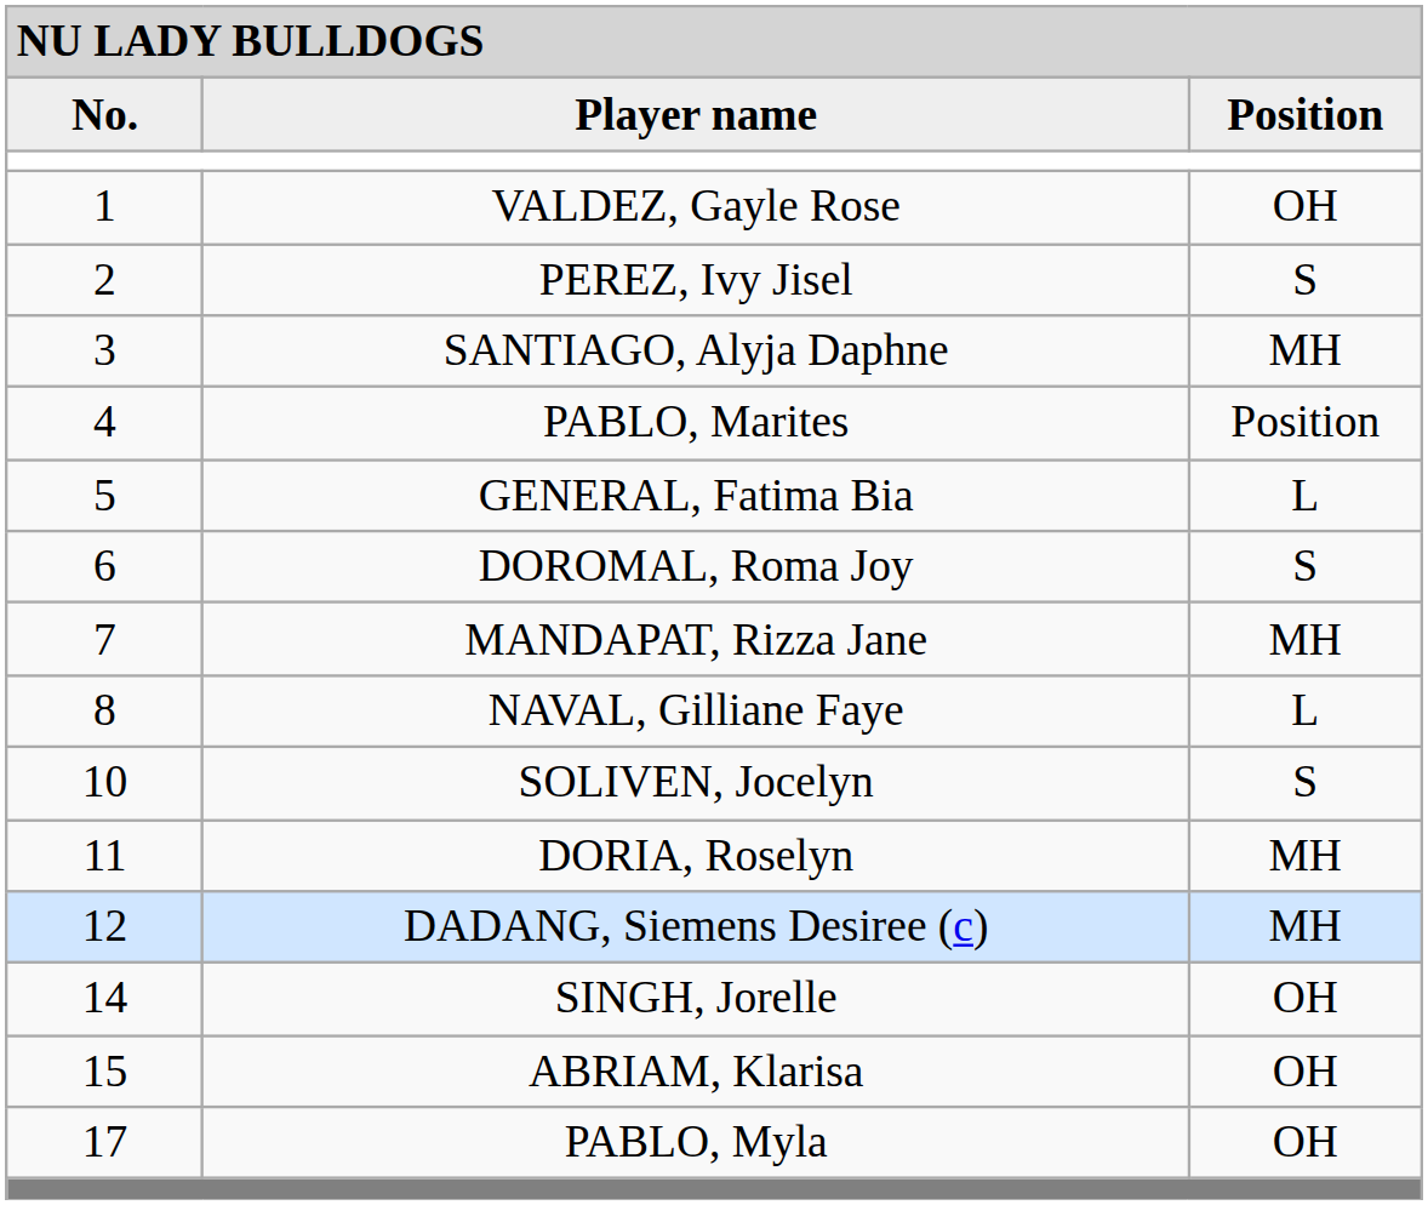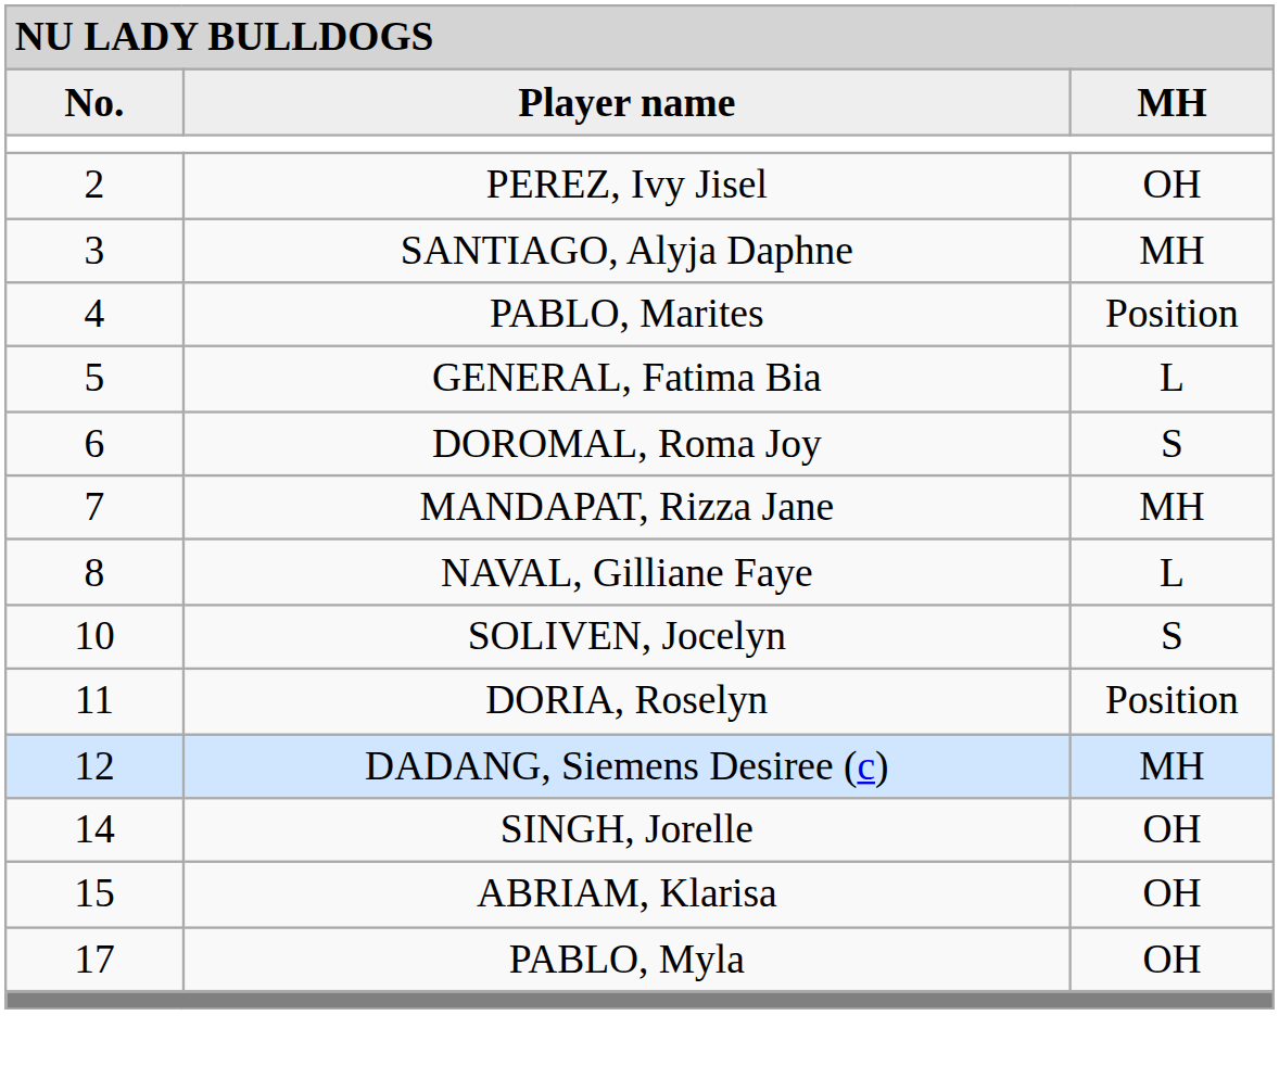Player name | column 3: Position -> MH
- row: 1 | VALDEZ, Gayle Rose | OH
PEREZ, Ivy Jisel | column 3: S -> OH
DORIA, Roselyn | column 3: MH -> Position
